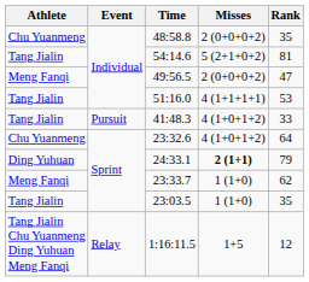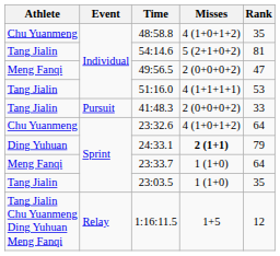48:58.8 | Misses: 2 (0+0+0+2) -> 4 (1+0+1+2)
41:48.3 | Misses: 4 (1+0+1+2) -> 2 (0+0+0+2)
23:33.7 | Rank: 62 -> 64
